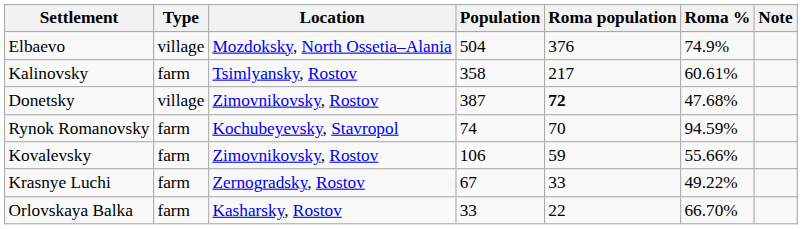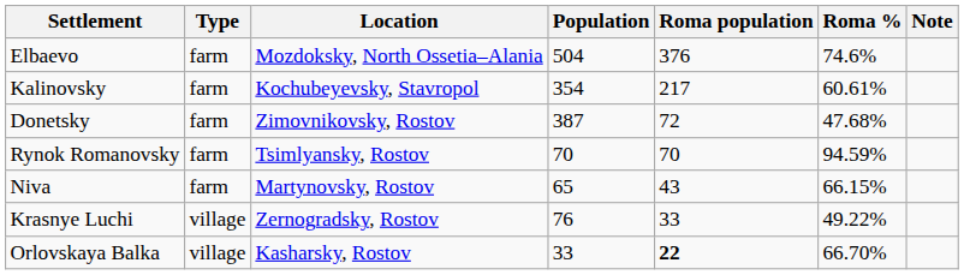Elbaevo | Type: village -> farm
Elbaevo | Roma %: 74.9% -> 74.6%
Kalinovsky | Location: Tsimlyansky, Rostov -> Kochubeyevsky, Stavropol
Kalinovsky | Population: 358 -> 354
Donetsky | Type: village -> farm
Donetsky | Roma population: bold -> normal
Rynok Romanovsky | Location: Kochubeyevsky, Stavropol -> Tsimlyansky, Rostov
Rynok Romanovsky | Population: 74 -> 70
- row: Kovalevsky | farm | Zimovnikovsky, Rostov | 106 | 59 | 55.66%
+ row: Niva | farm | Martynovsky, Rostov | 65 | 43 | 66.15%
Krasnye Luchi | Type: farm -> village
Krasnye Luchi | Population: 67 -> 76
Orlovskaya Balka | Type: farm -> village
Orlovskaya Balka | Roma population: normal -> bold
